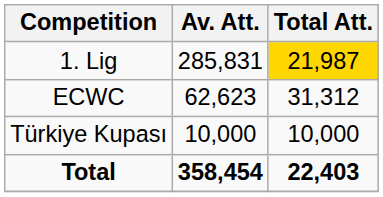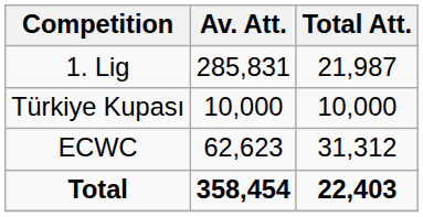1. Lig | Total Att.: gold background -> no background
rows swapped: Türkiye Kupası <-> ECWC
